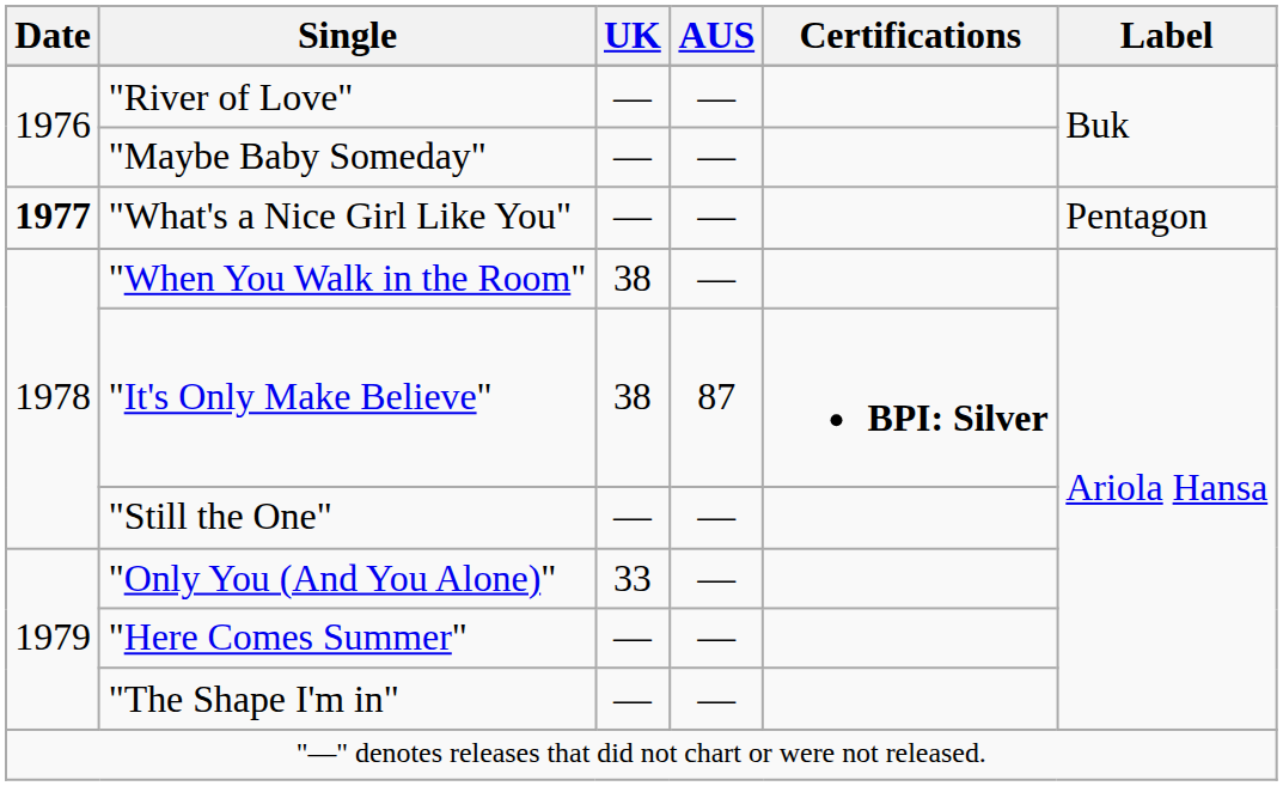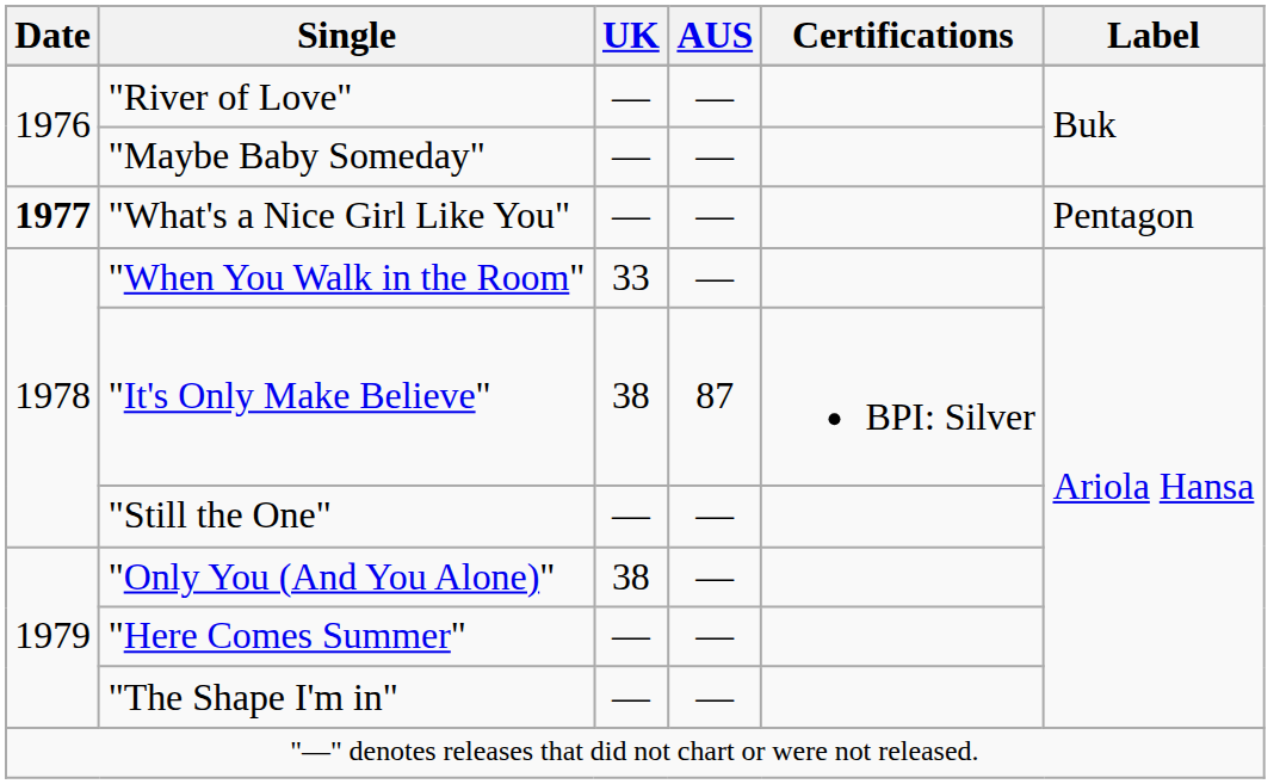"When You Walk in the Room" | UK: 38 -> 33
"It's Only Make Believe" | Certifications: bold -> normal
"Only You (And You Alone)" | UK: 33 -> 38
